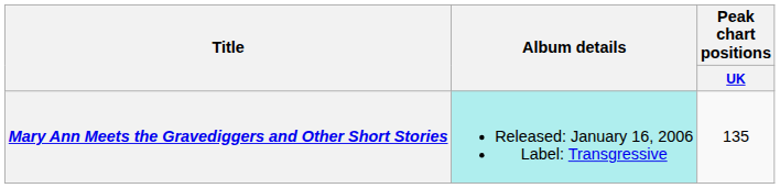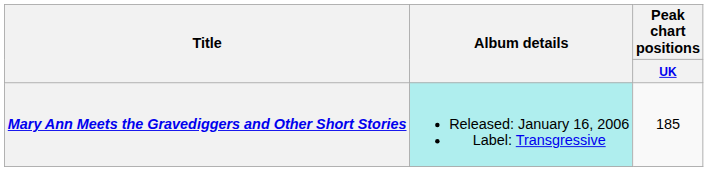Mary Ann Meets the Gravediggers and Other Short Stories | Peak chart positions / UK: 135 -> 185
